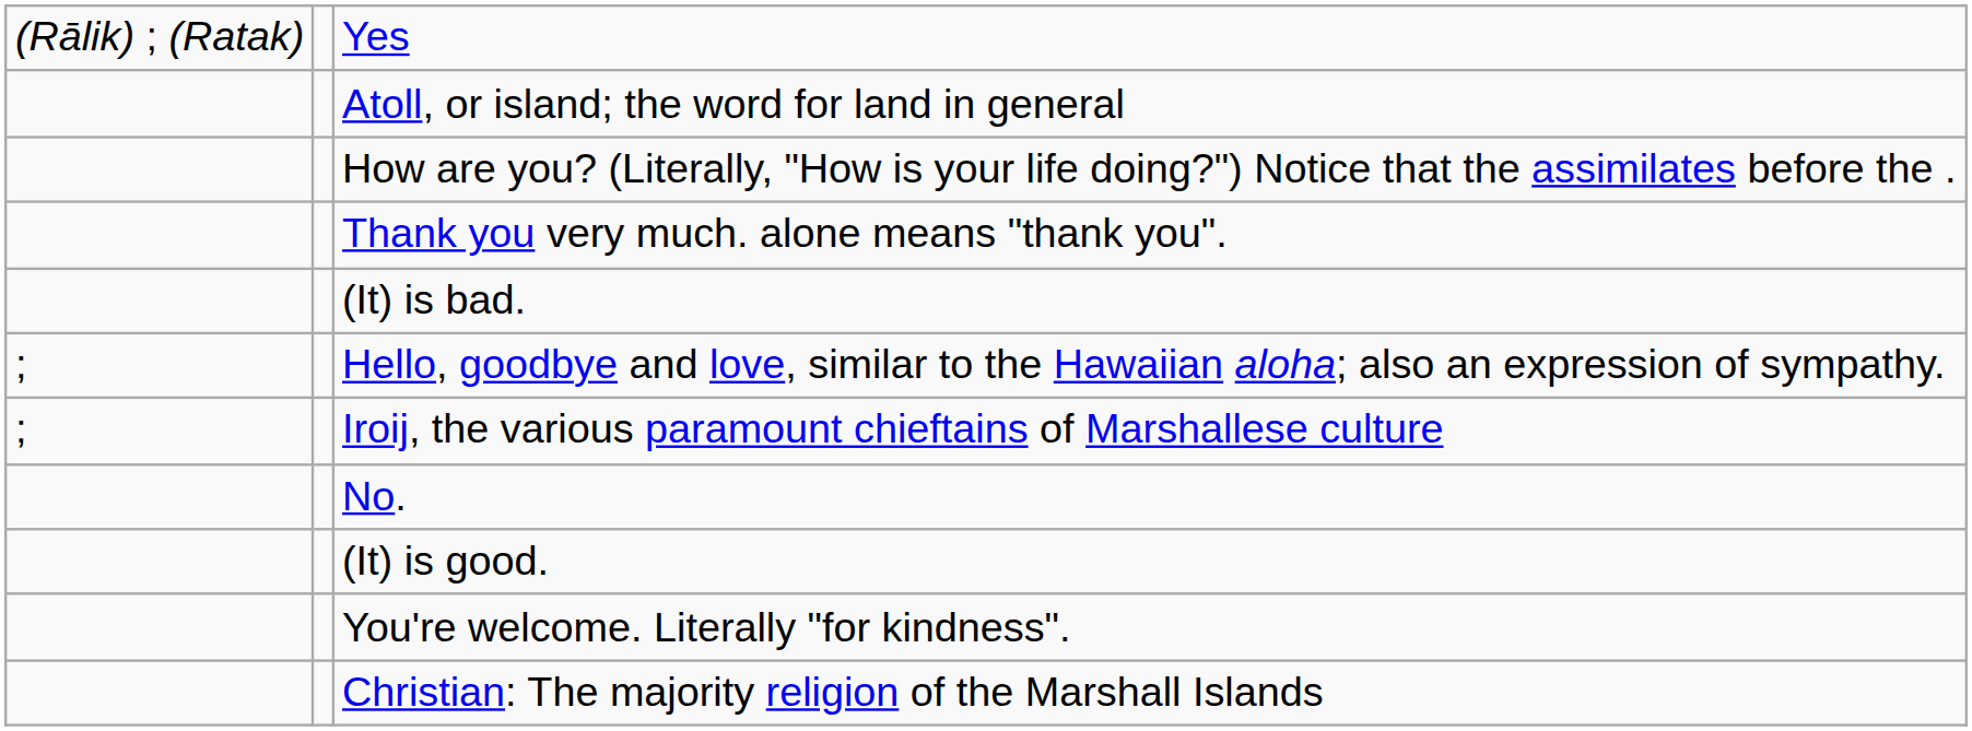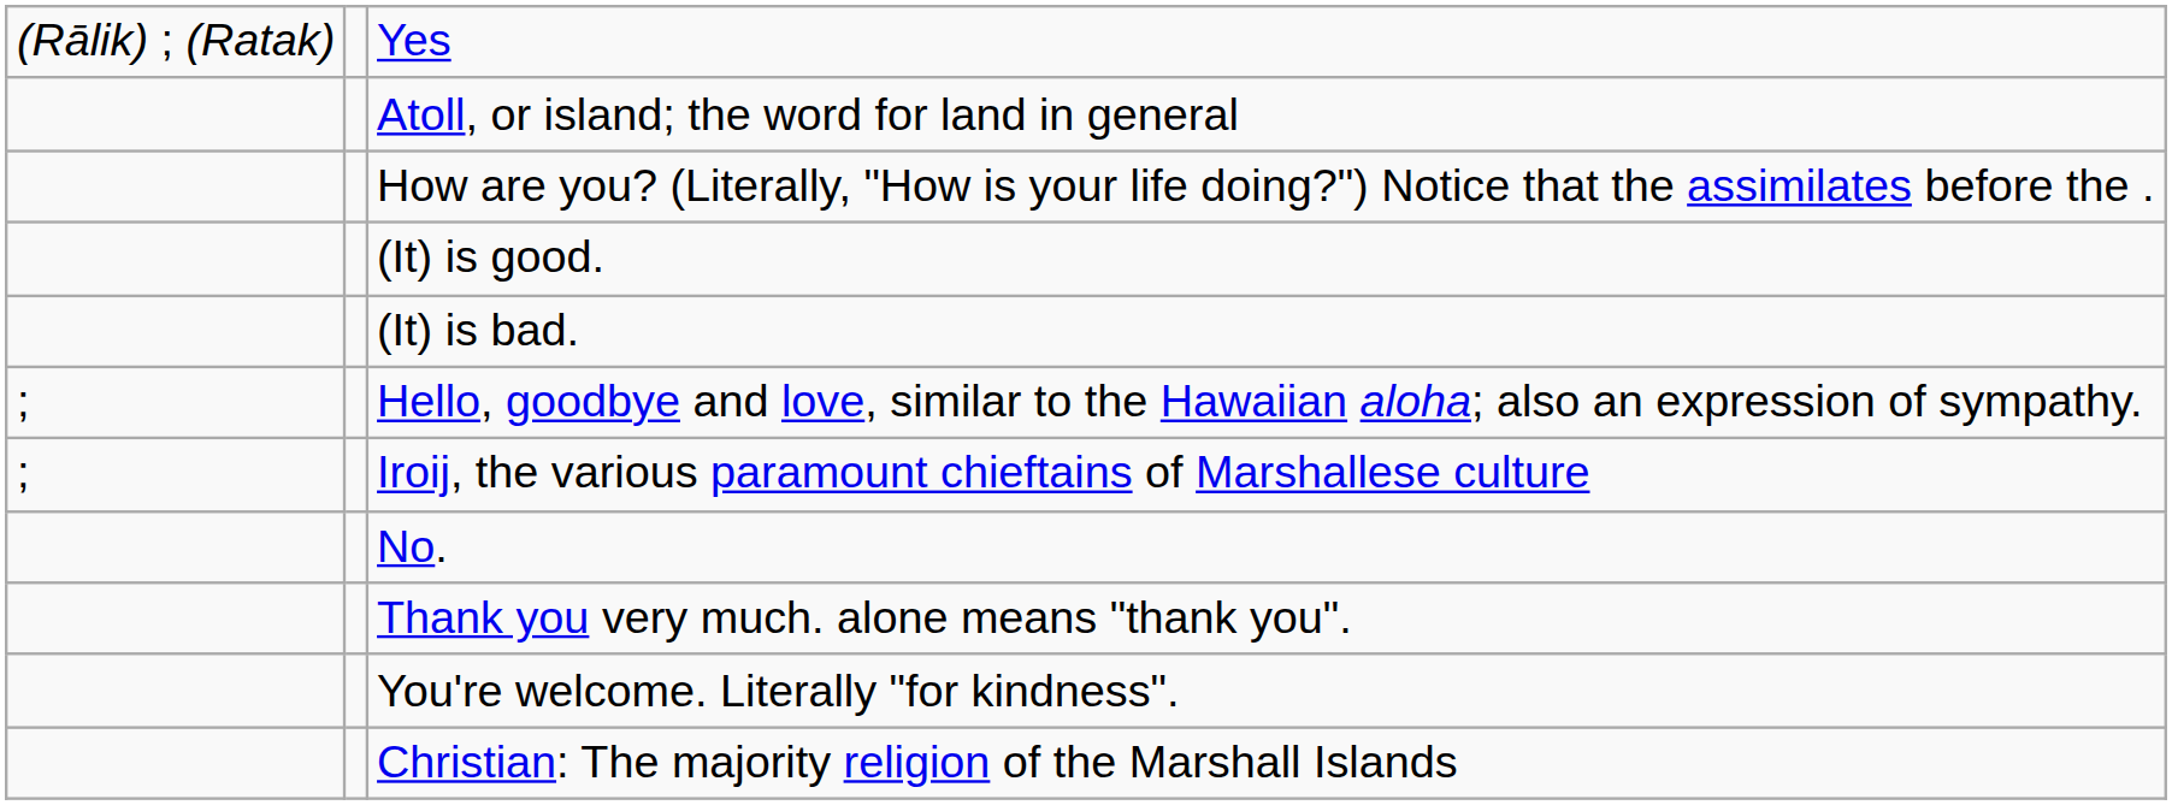rows swapped: (It) is good. <-> Thank you very much. alone means "thank you".
